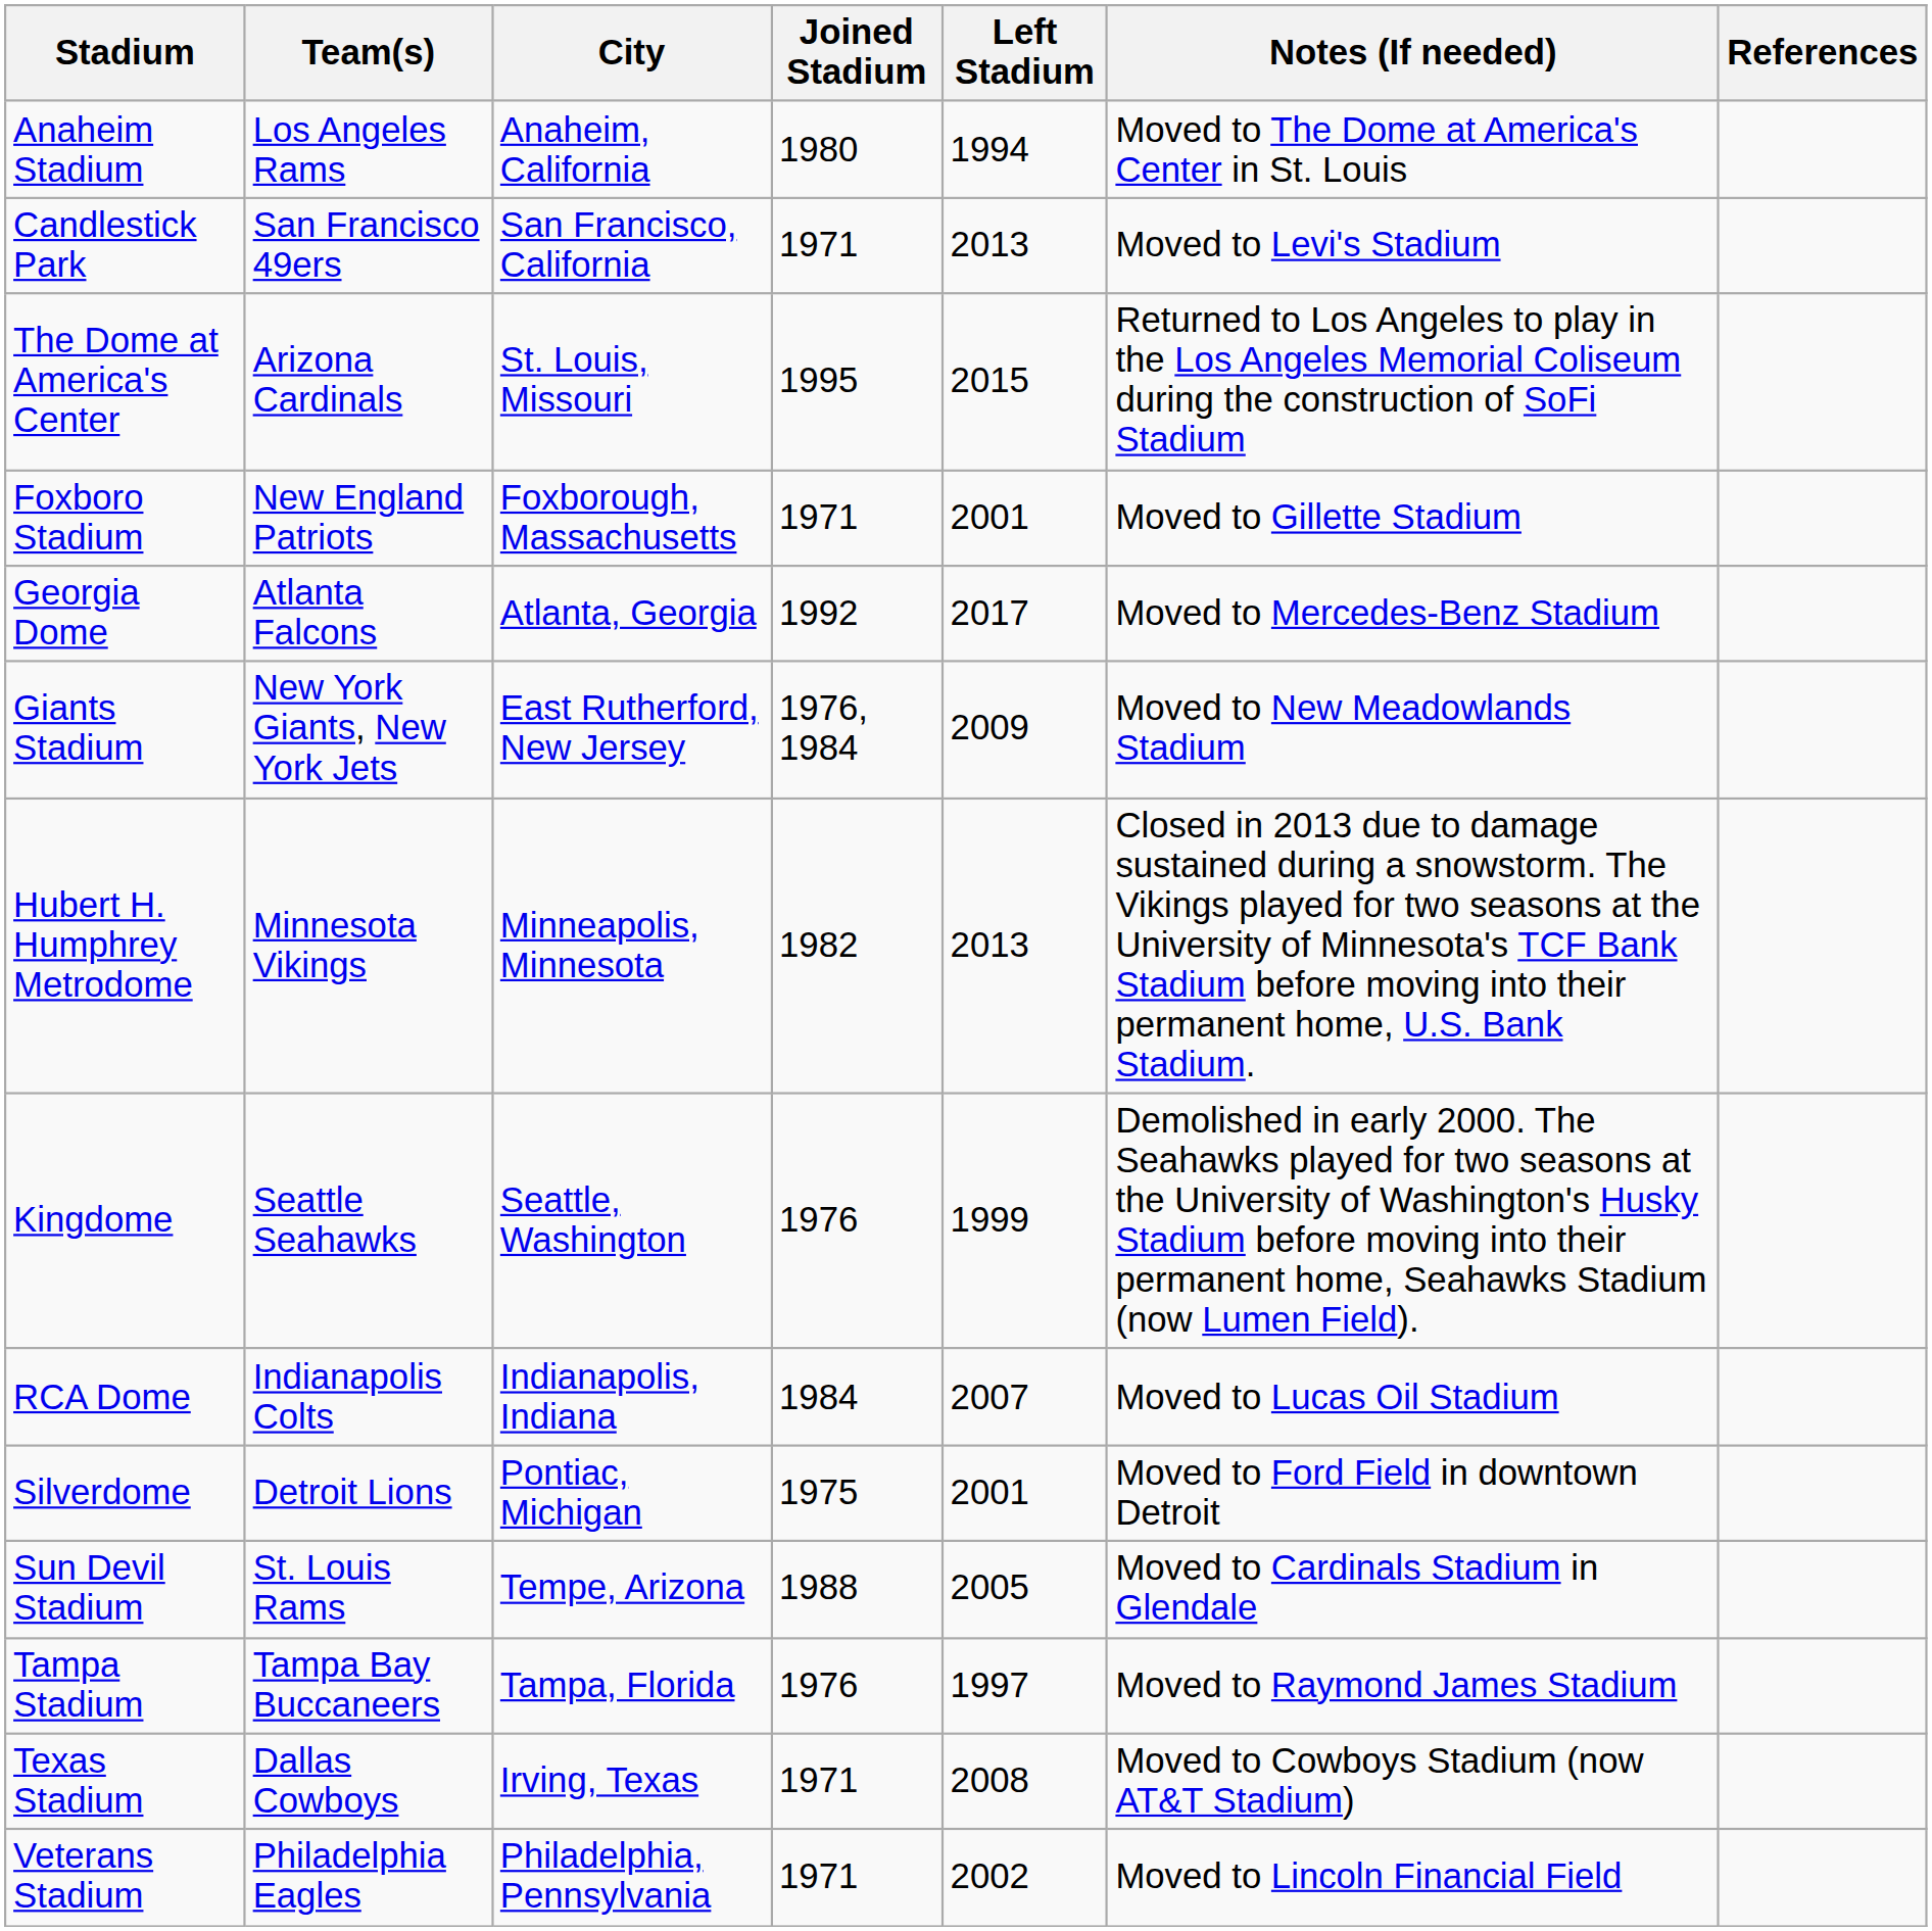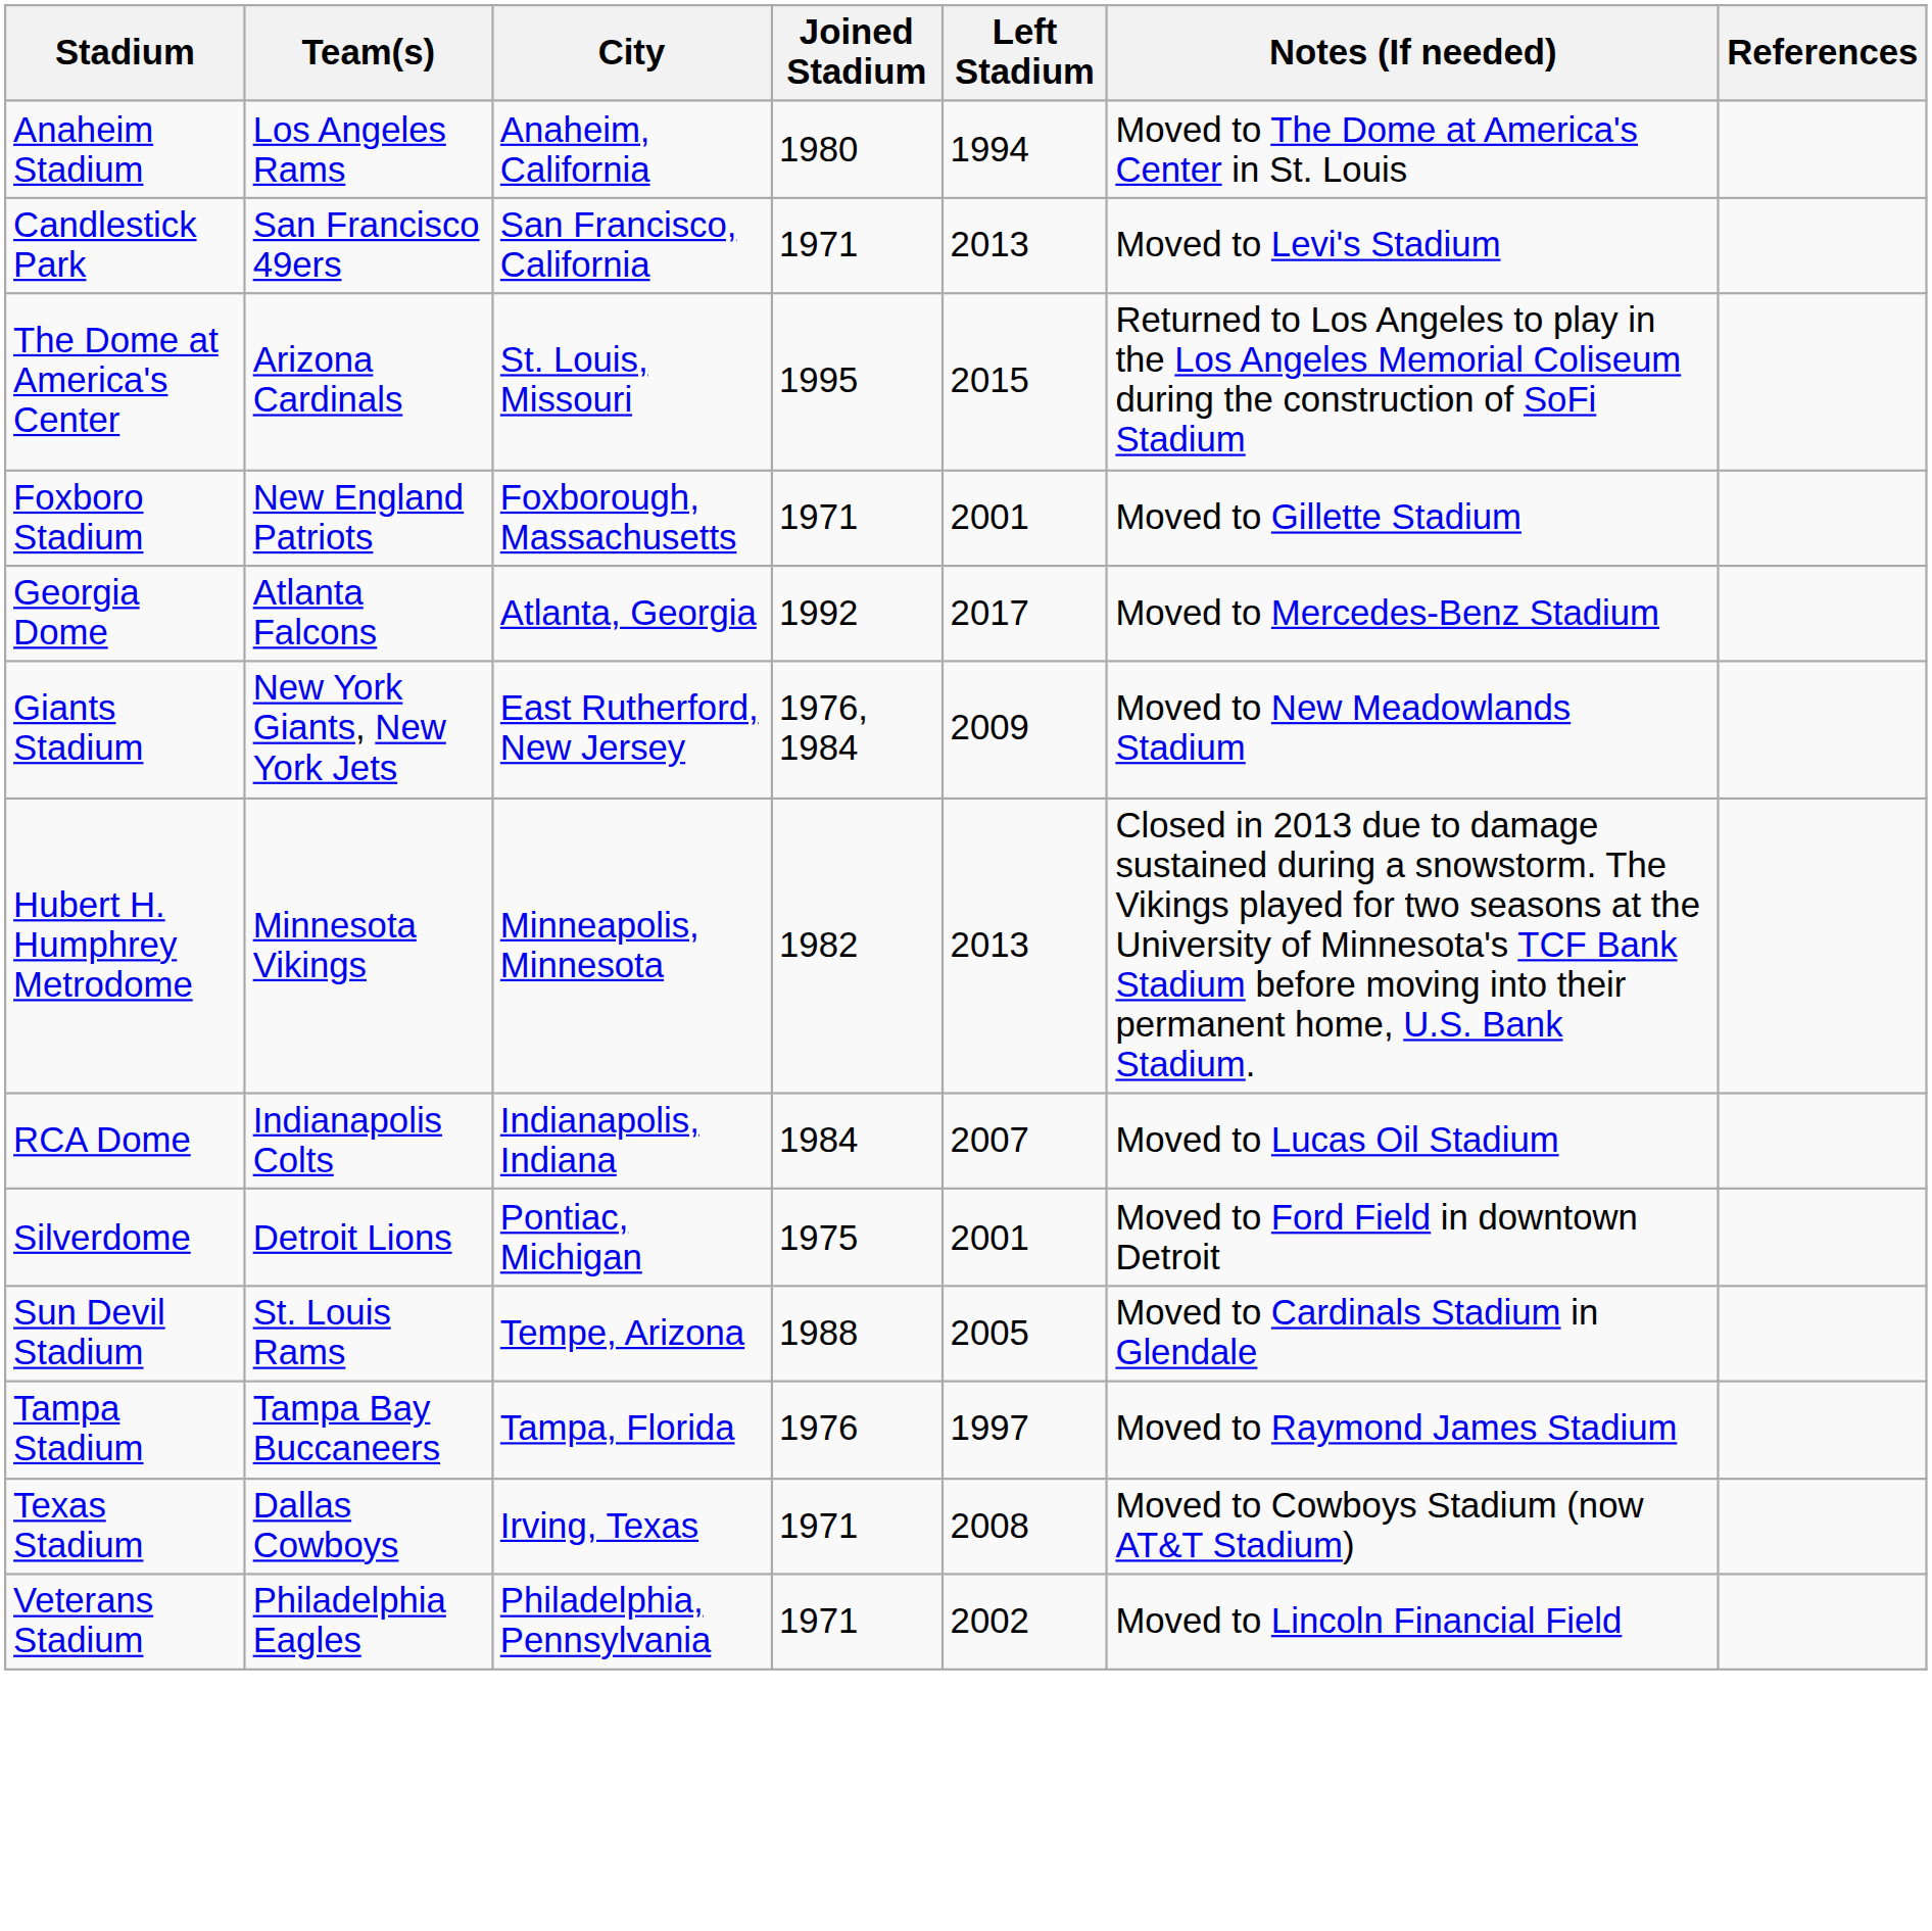- row: Kingdome | Seattle Seahawks | Seattle, Washington | 1976 | 1999 | Demolished in early 2000. The Seahawks played for two seasons at the University of Washington's Husky Stadium before moving into their permanent home, Seahawks Stadium (now Lumen Field).
